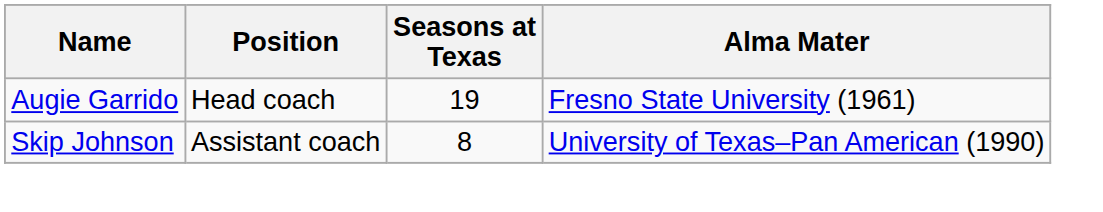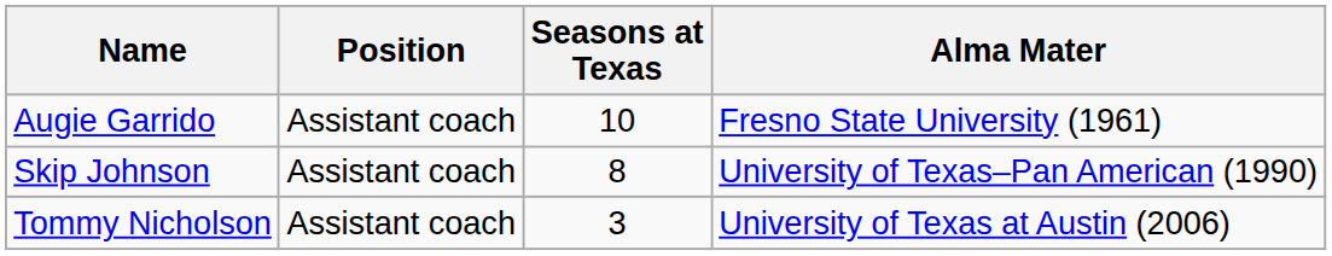Augie Garrido | Position: Head coach -> Assistant coach
Augie Garrido | Seasons at Texas: 19 -> 10
+ row: Tommy Nicholson | Assistant coach | 3 | University of Texas at Austin (2006)
